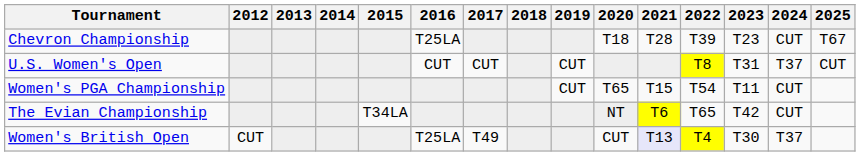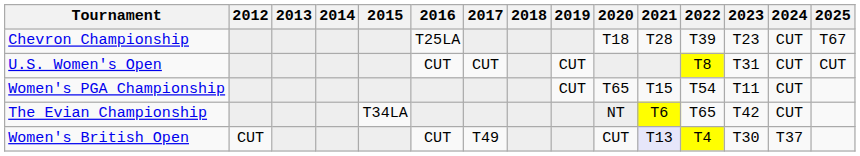U.S. Women's Open | 2024: T37 -> CUT
Women's British Open | 2016: T25LA -> CUT
